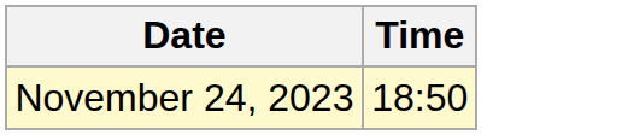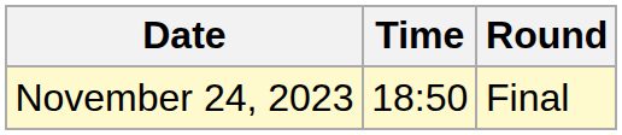+ column: Round | Final
